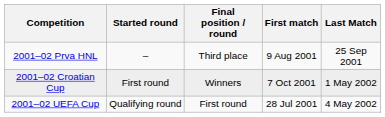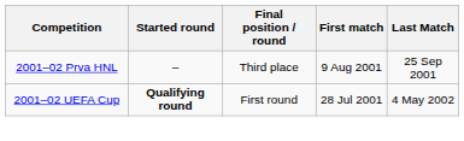- row: 2001–02 Croatian Cup | First round | Winners | 7 Oct 2001 | 1 May 2002
2001–02 UEFA Cup | Started round: normal -> bold
